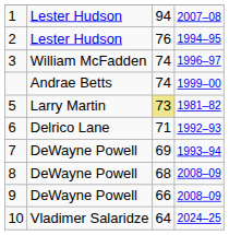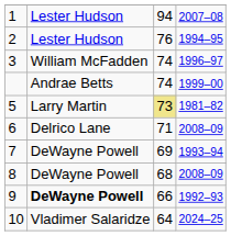6 | column 4: 1992–93 -> 2008–09
9 | column 2: normal -> bold
9 | column 4: 2008–09 -> 1992–93
